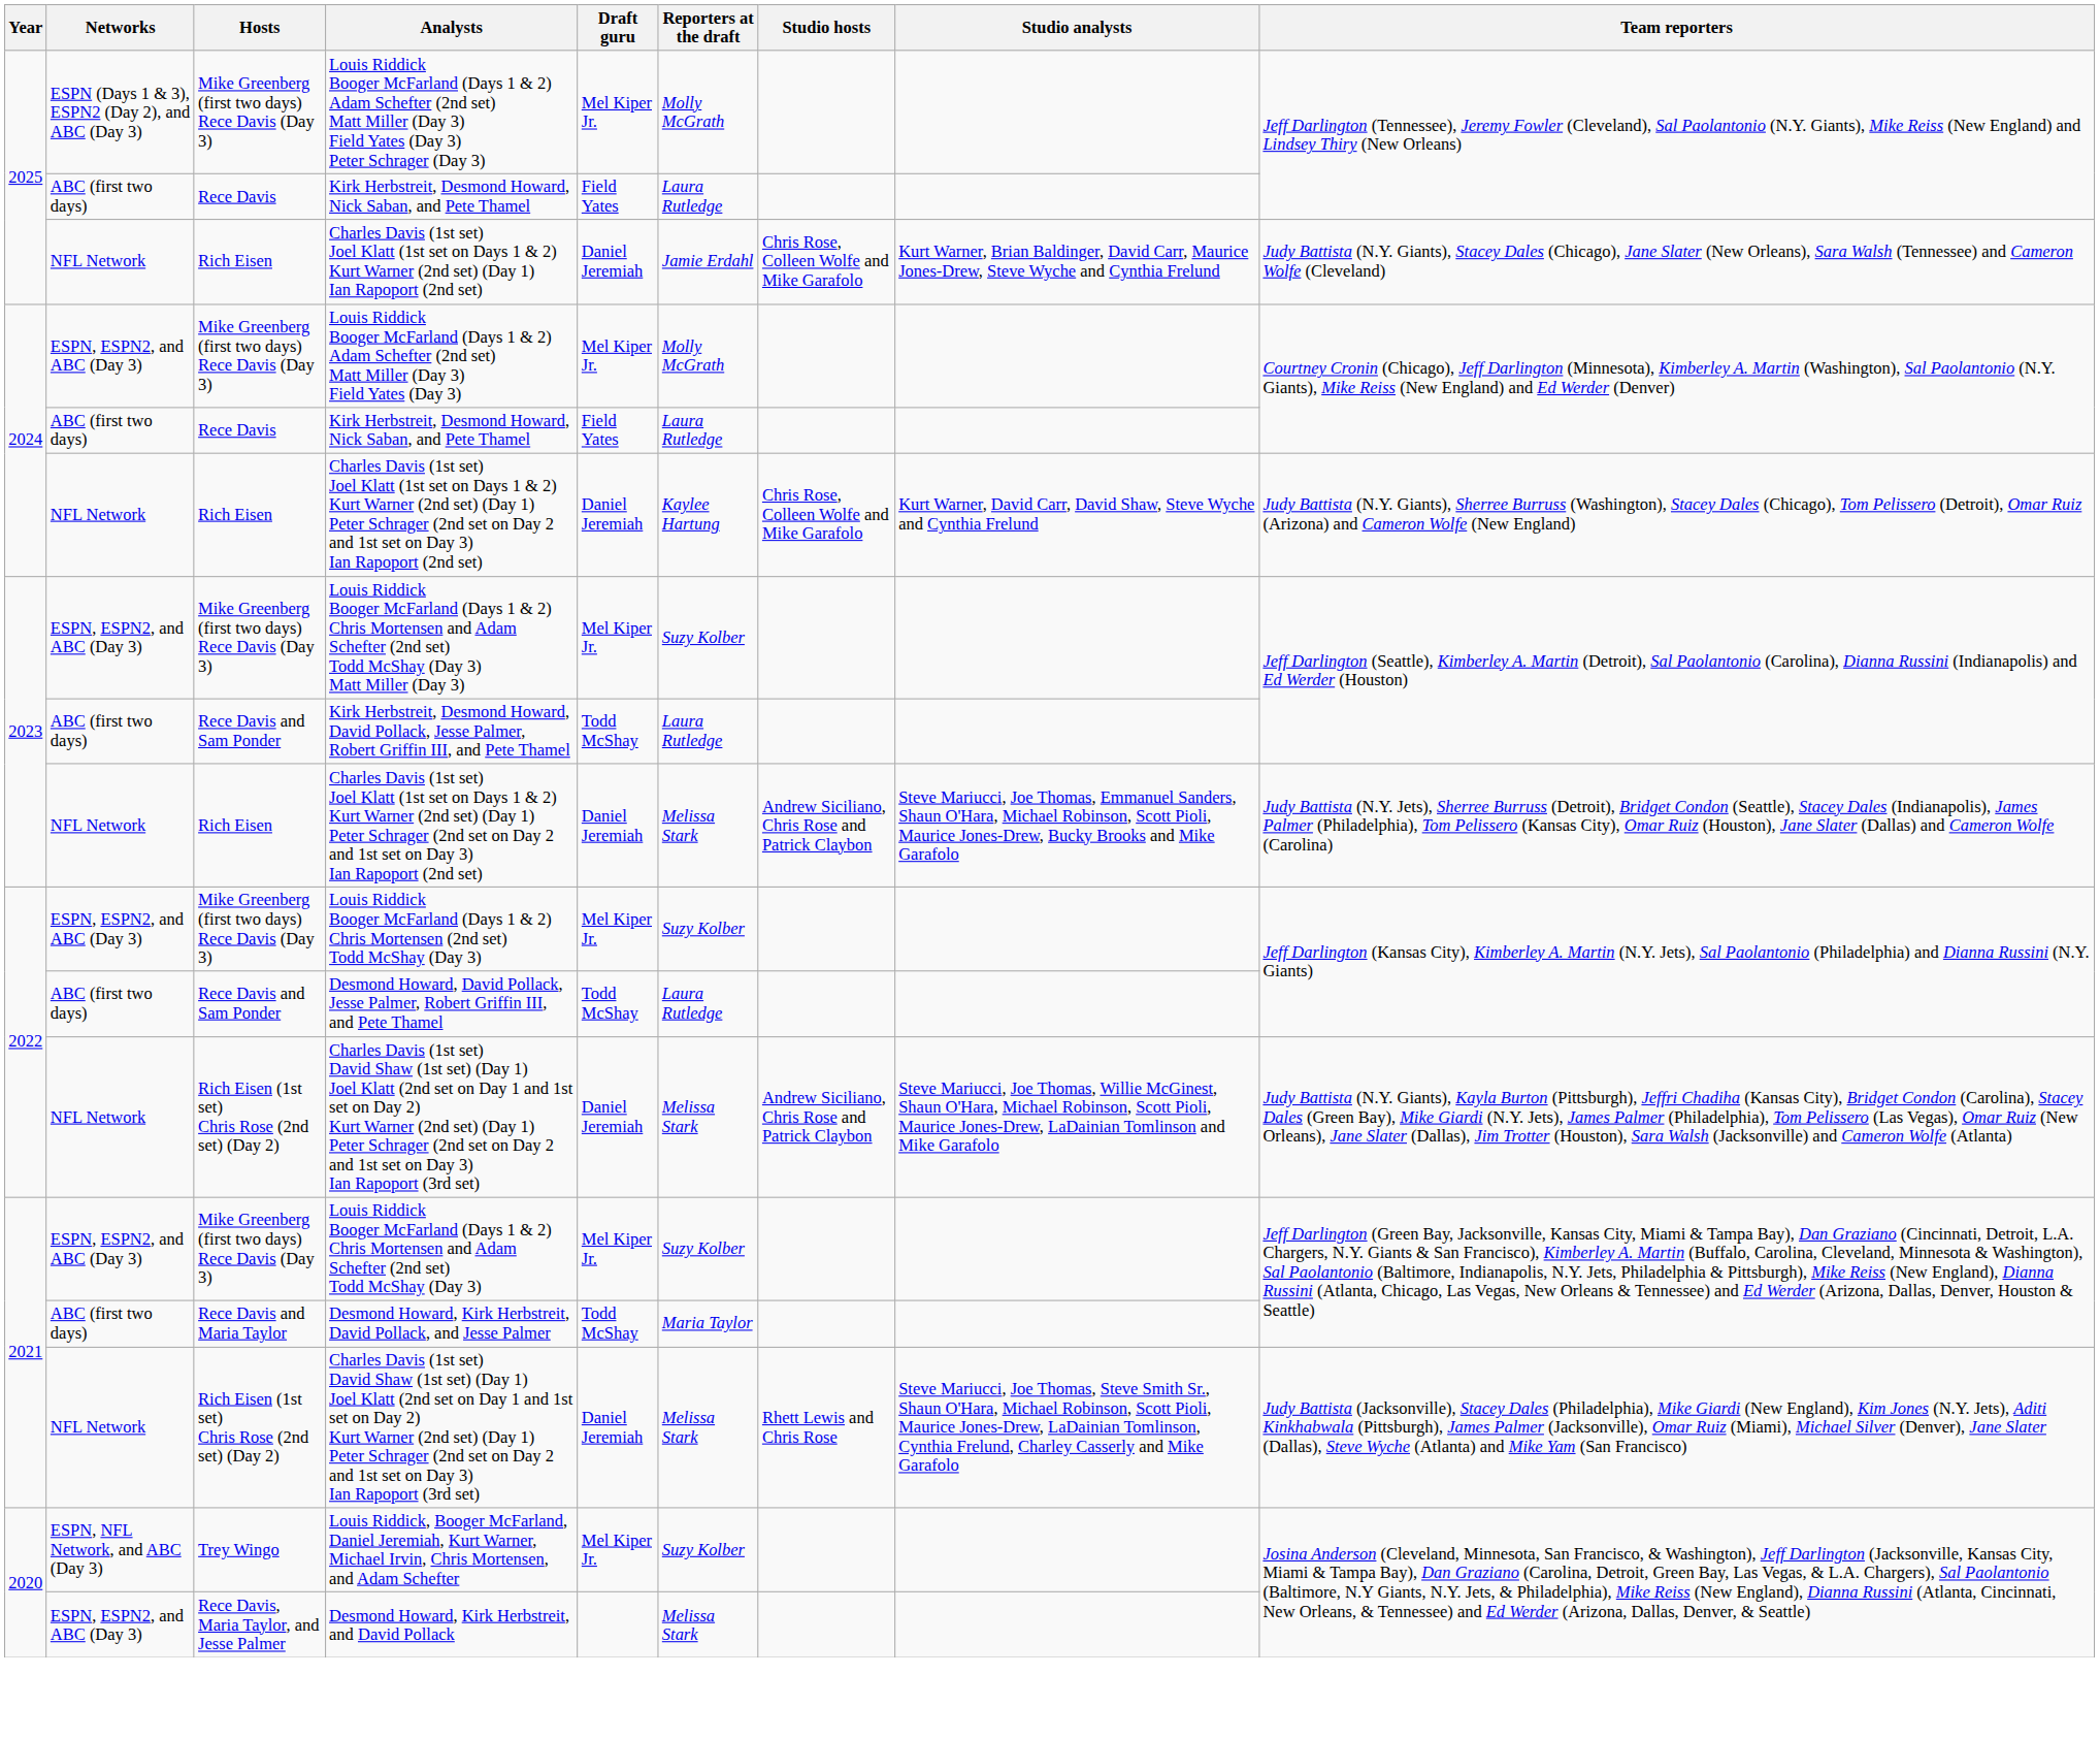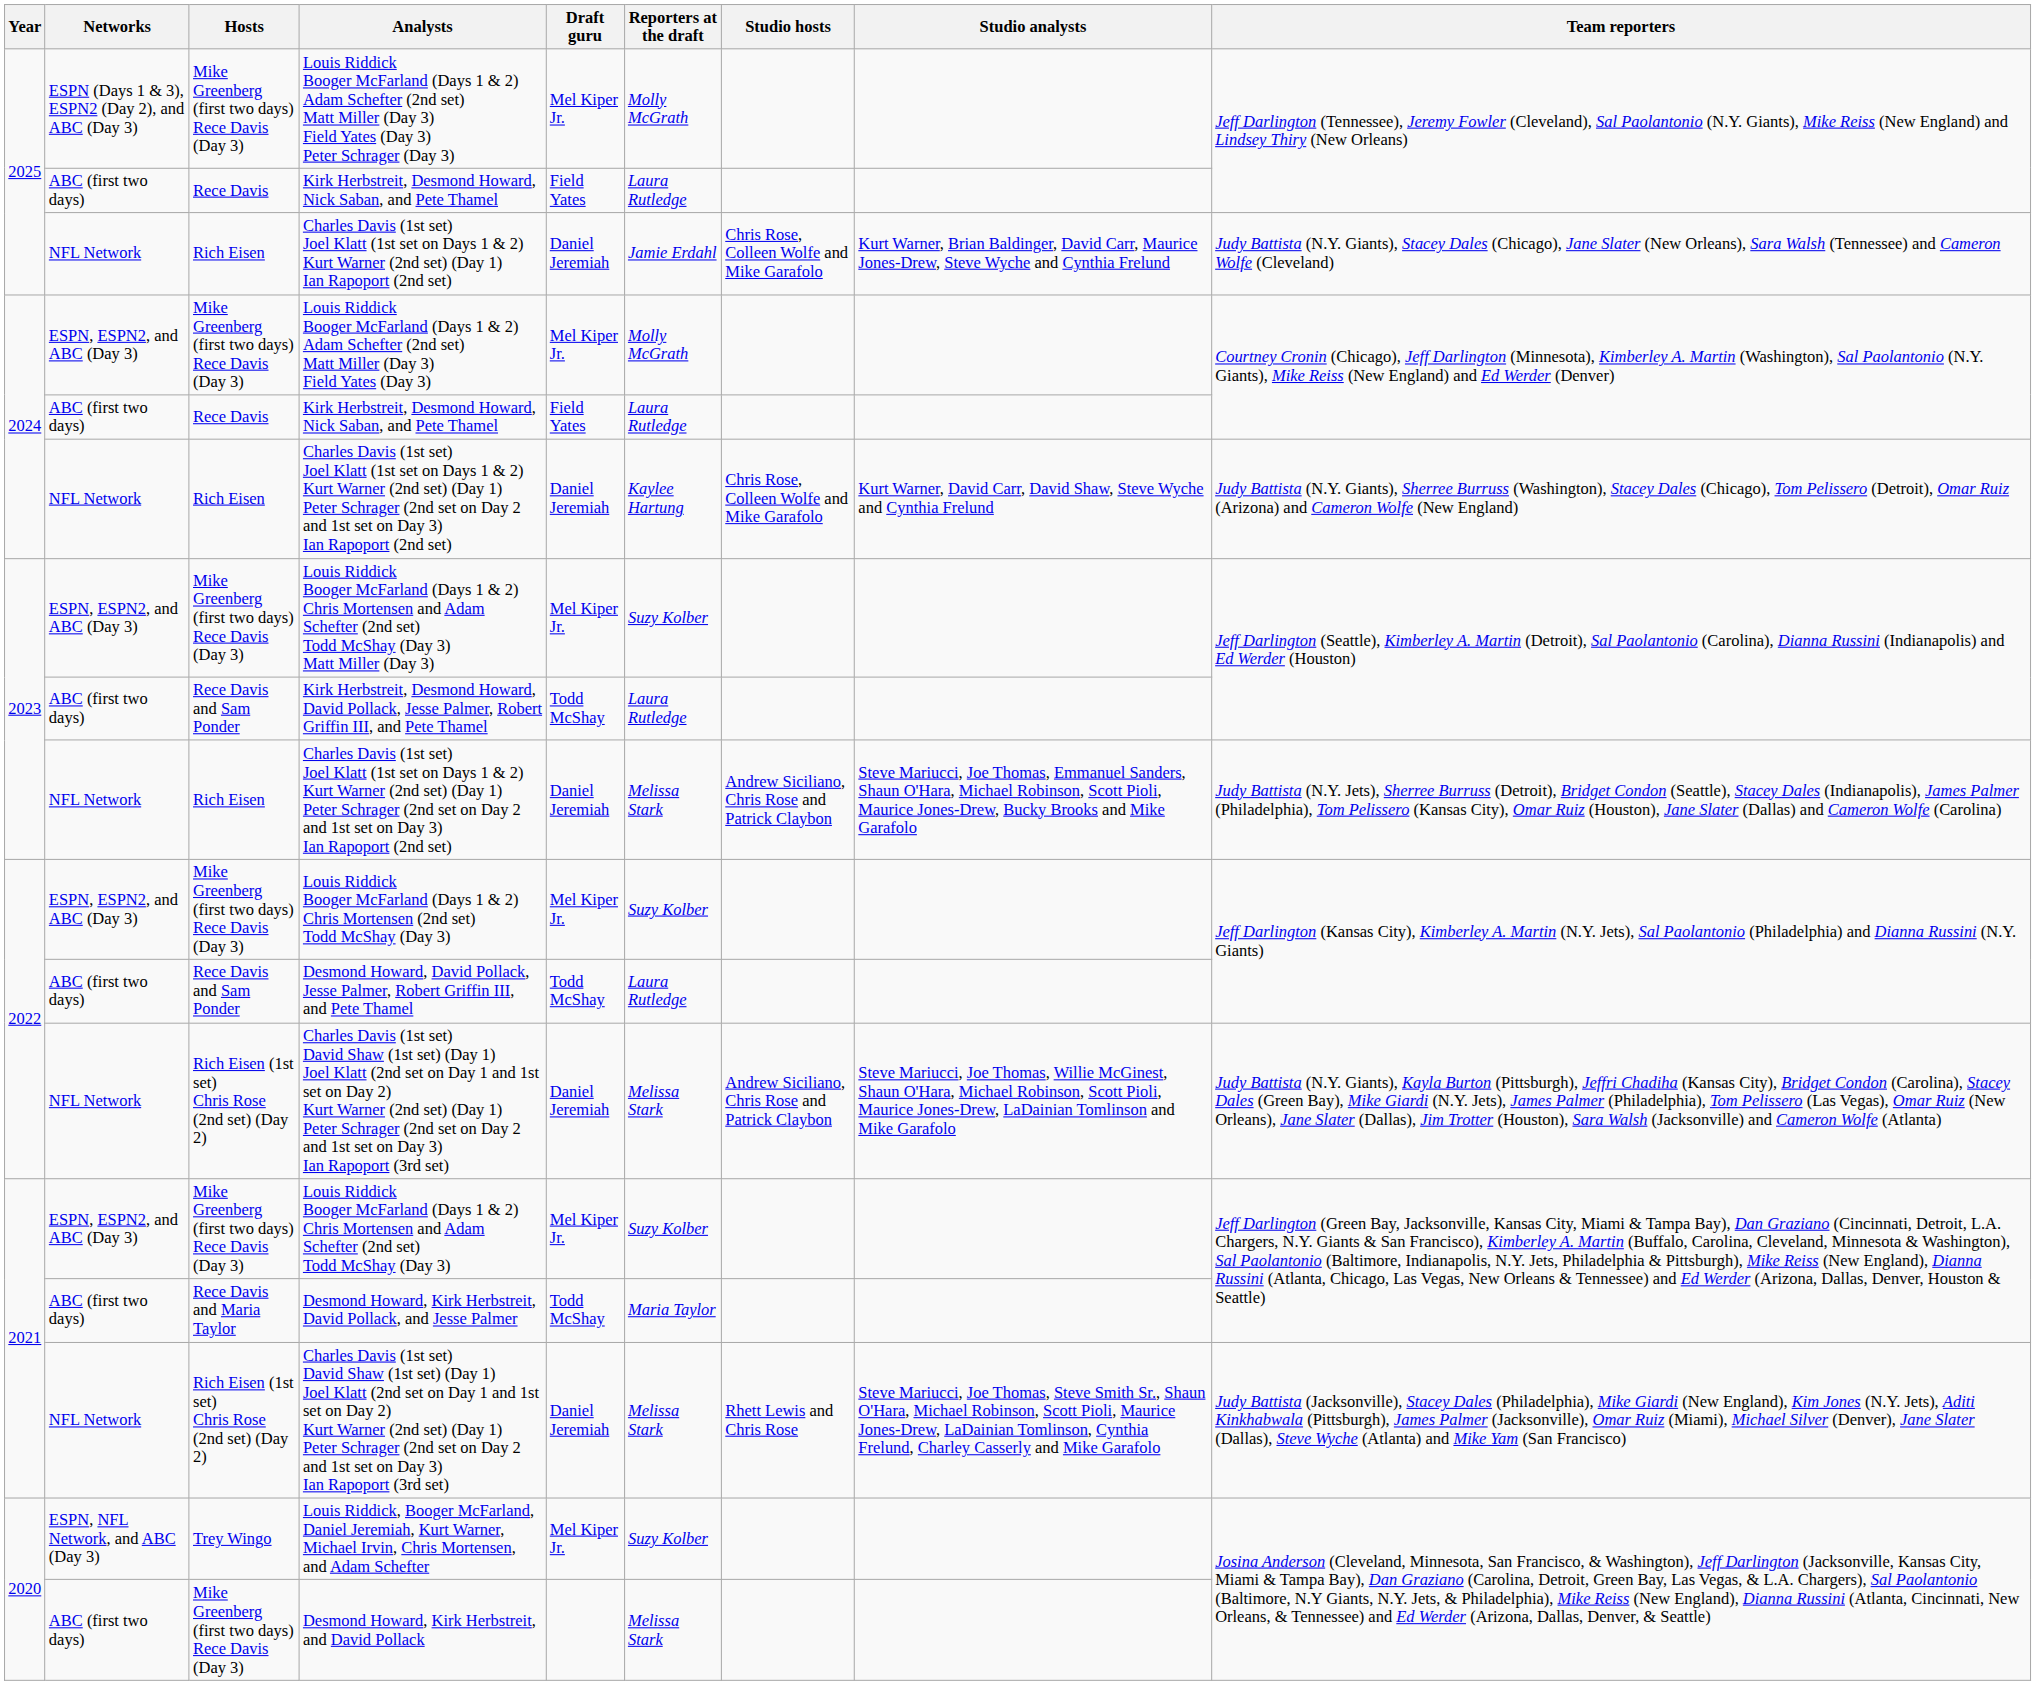Desmond Howard, Kirk Herbstreit, and David Pollack | Networks: ESPN, ESPN2, and ABC (Day 3) -> ABC (first two days)
Desmond Howard, Kirk Herbstreit, and David Pollack | Hosts: Rece Davis, Maria Taylor, and Jesse Palmer -> Mike Greenberg (first two days) Rece Davis (Day 3)
